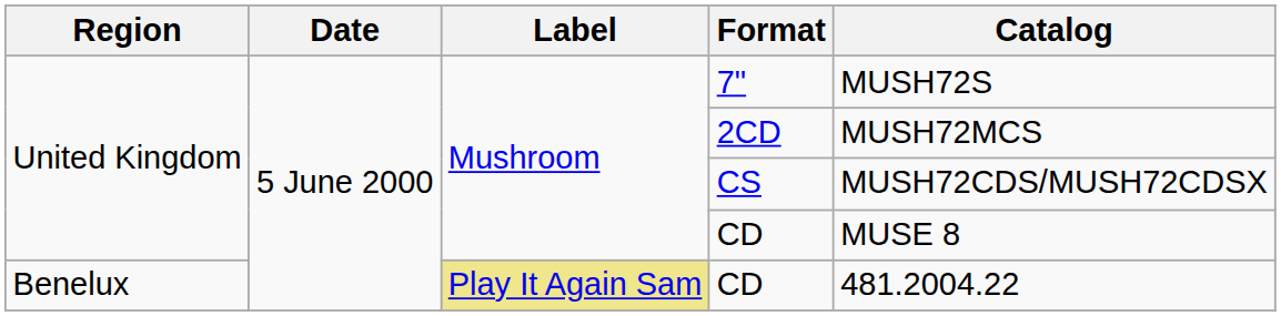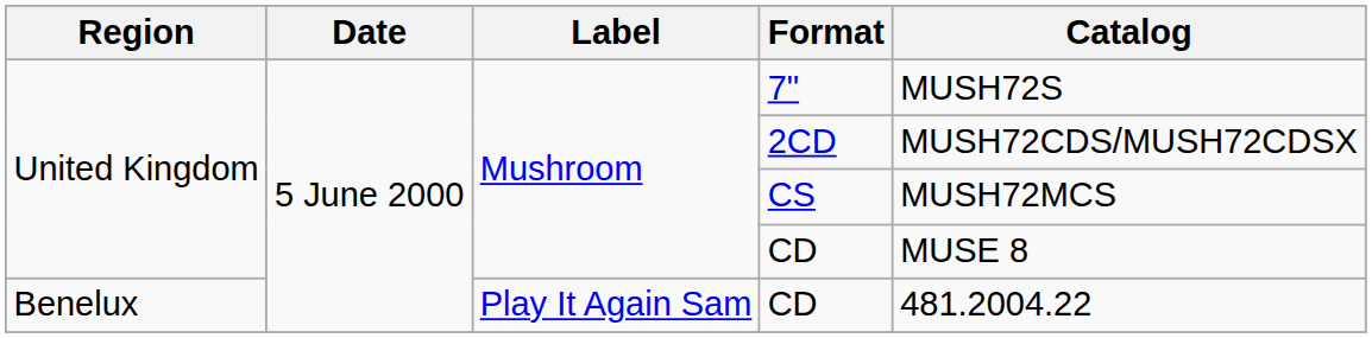2CD | Catalog: MUSH72MCS -> MUSH72CDS/MUSH72CDSX
CS | Catalog: MUSH72CDS/MUSH72CDSX -> MUSH72MCS
Benelux / CD | Label: khaki background -> no background
